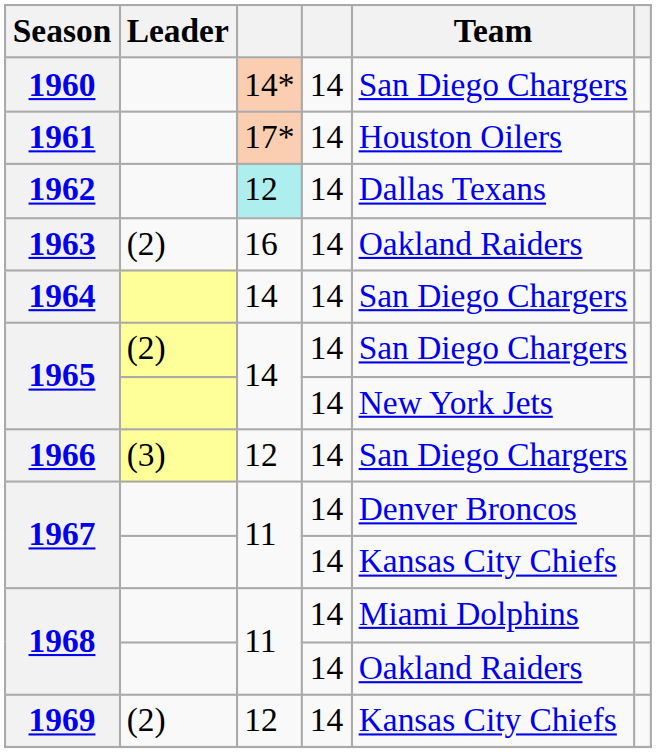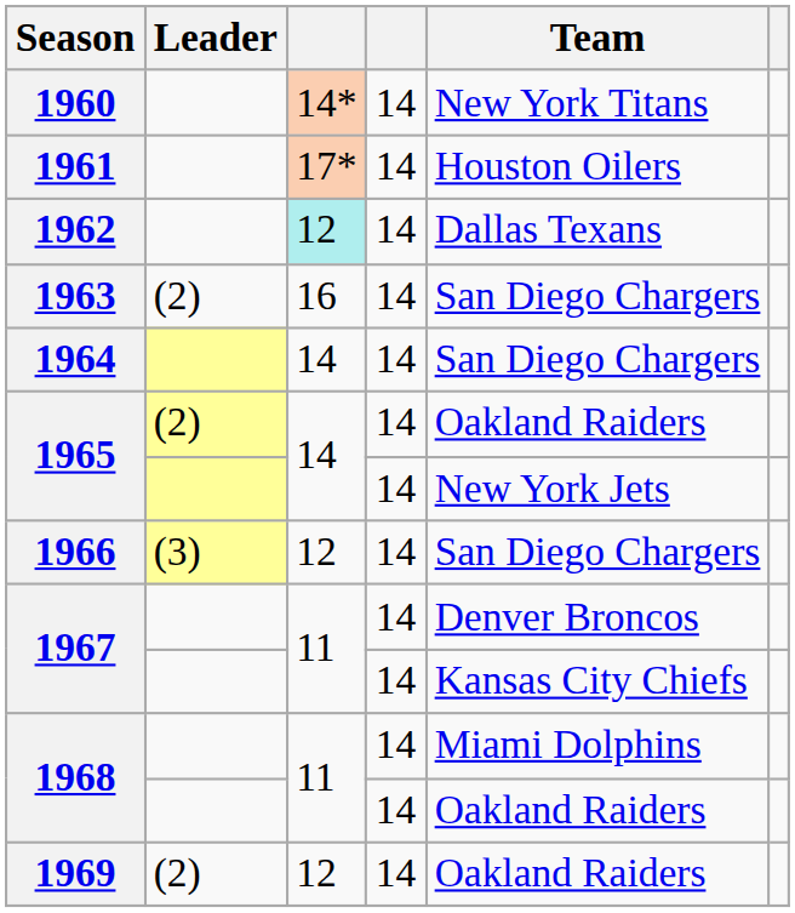1960 | Team: San Diego Chargers -> New York Titans
1963 | Team: Oakland Raiders -> San Diego Chargers
1965 / (2) | Team: San Diego Chargers -> Oakland Raiders
1969 | Team: Kansas City Chiefs -> Oakland Raiders
